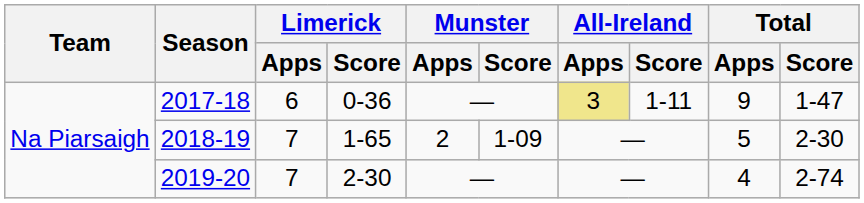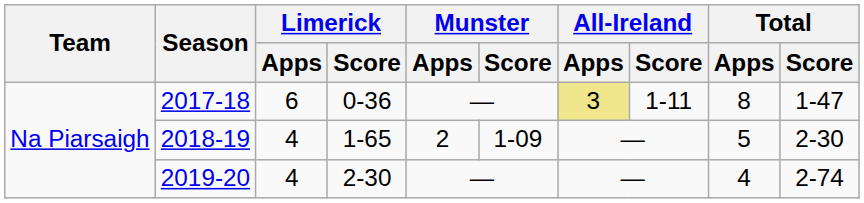2017-18 | Total / Apps: 9 -> 8
2018-19 | Limerick / Apps: 7 -> 4
2019-20 | Limerick / Apps: 7 -> 4
